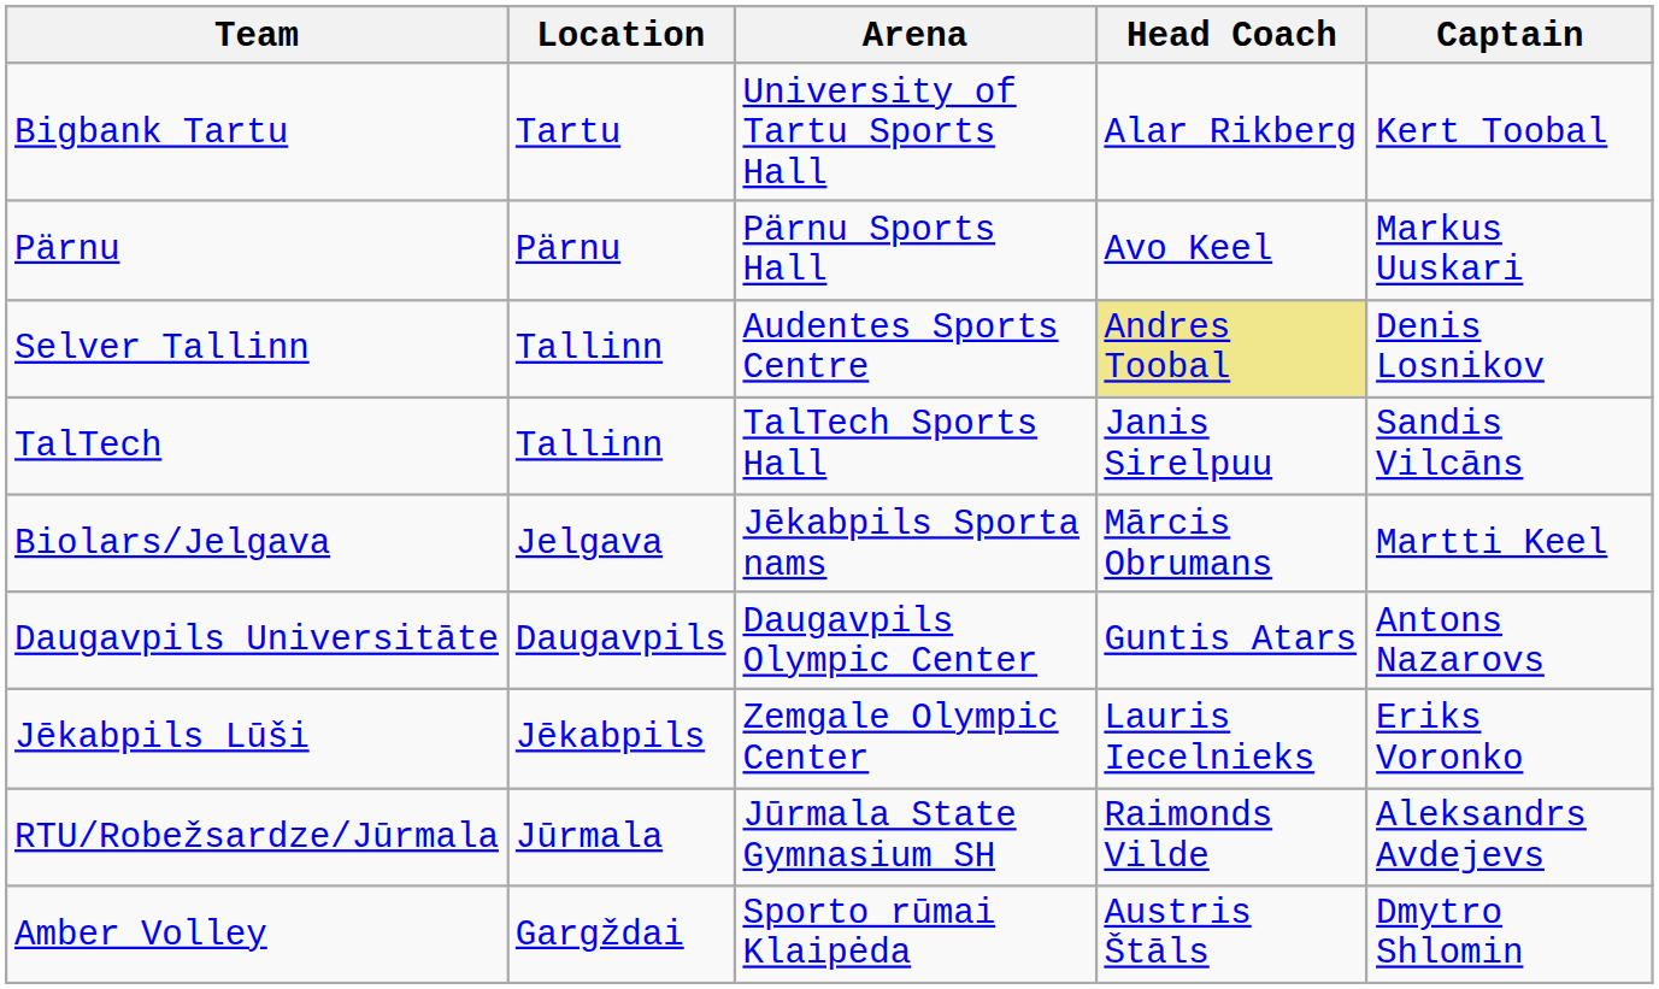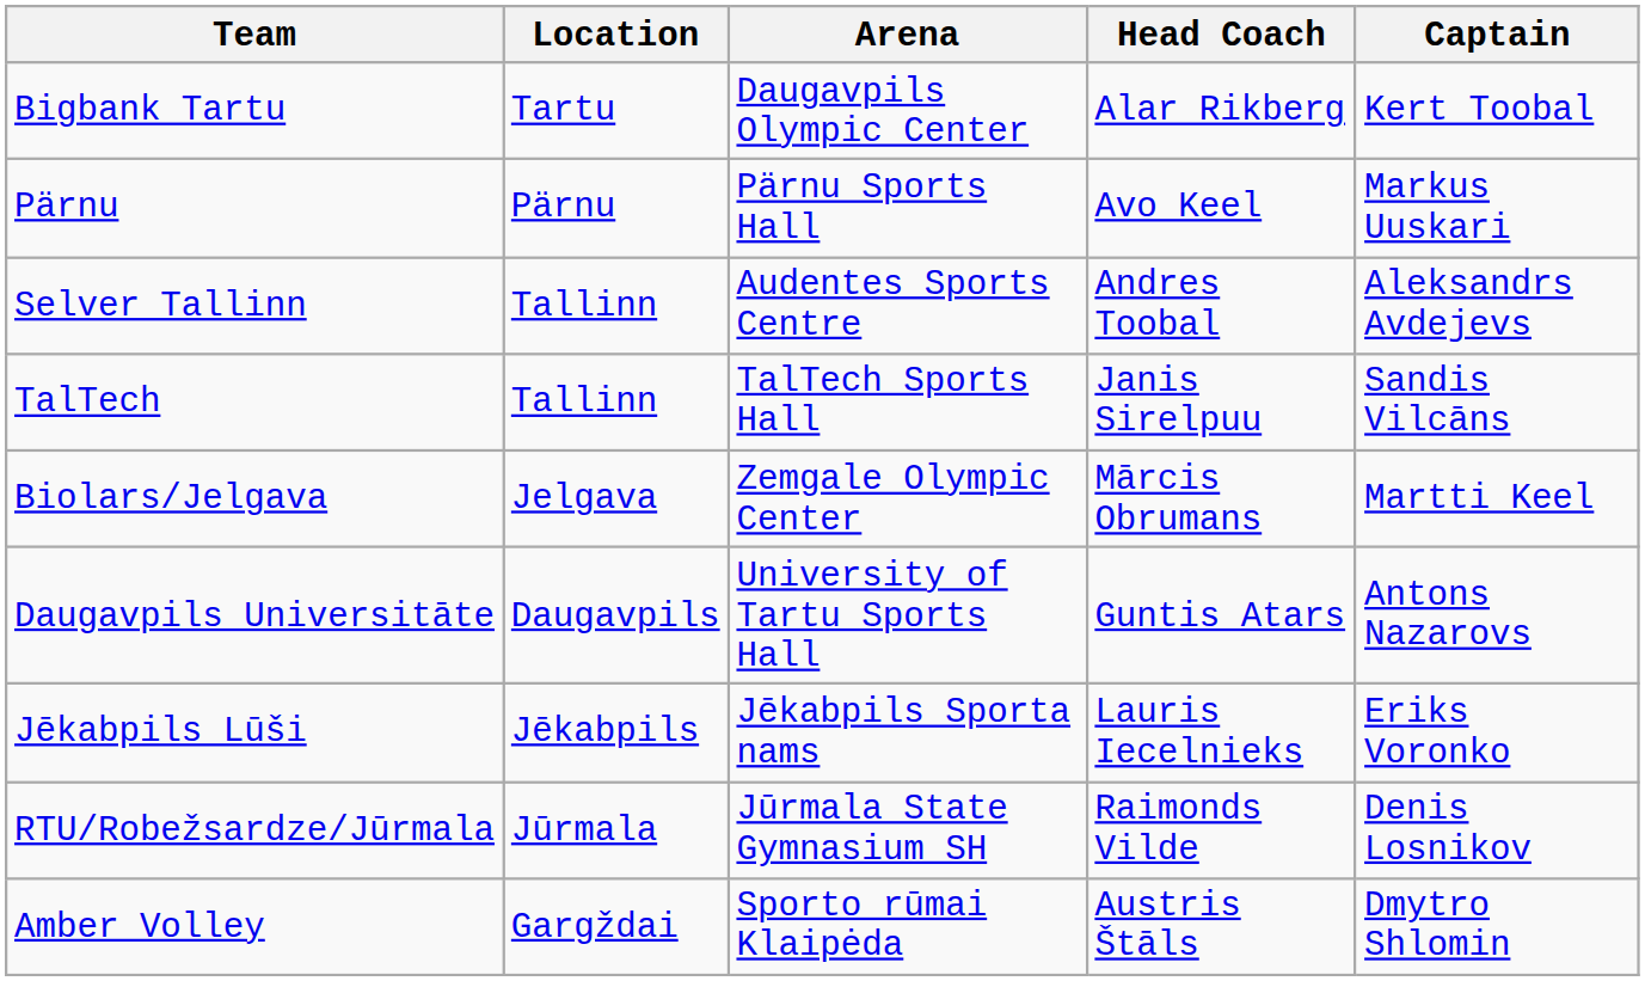Bigbank Tartu | Arena: University of Tartu Sports Hall -> Daugavpils Olympic Center
Selver Tallinn | Head Coach: khaki background -> no background
Selver Tallinn | Captain: Denis Losnikov -> Aleksandrs Avdejevs
Biolars/Jelgava | Arena: Jēkabpils Sporta nams -> Zemgale Olympic Center
Daugavpils Universitāte | Arena: Daugavpils Olympic Center -> University of Tartu Sports Hall
Jēkabpils Lūši | Arena: Zemgale Olympic Center -> Jēkabpils Sporta nams
RTU/Robežsardze/Jūrmala | Captain: Aleksandrs Avdejevs -> Denis Losnikov
